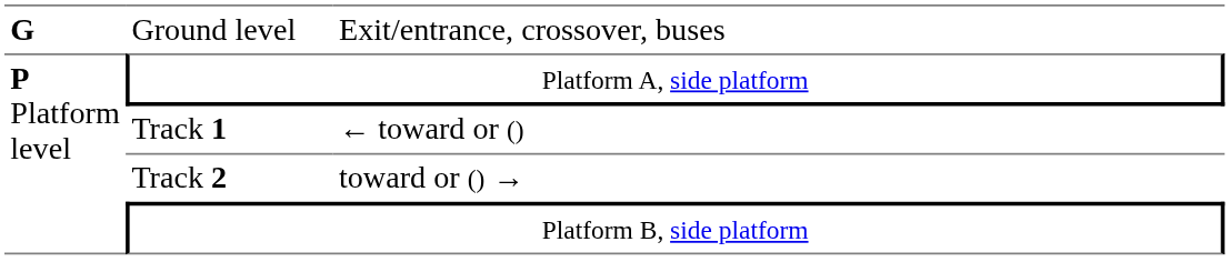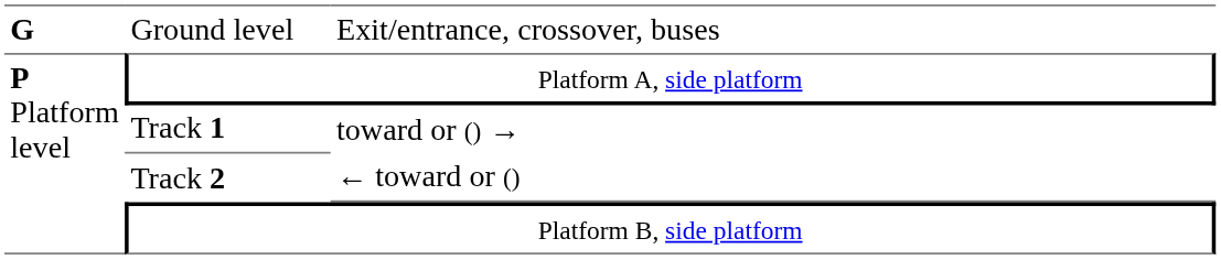Track 1 | column 3: ← toward or () -> toward or () →
Track 2 | column 3: toward or () → -> ← toward or ()
